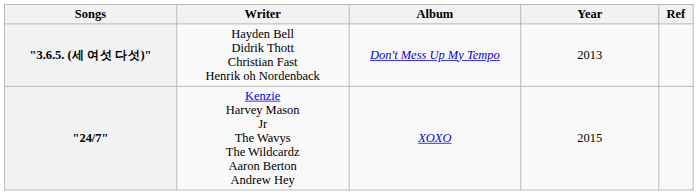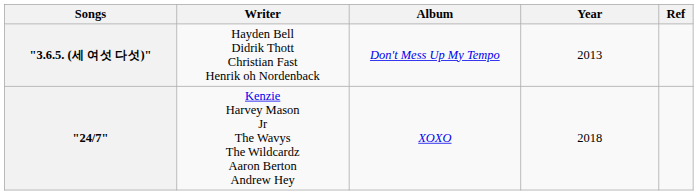"24/7" | Year: 2015 -> 2018
